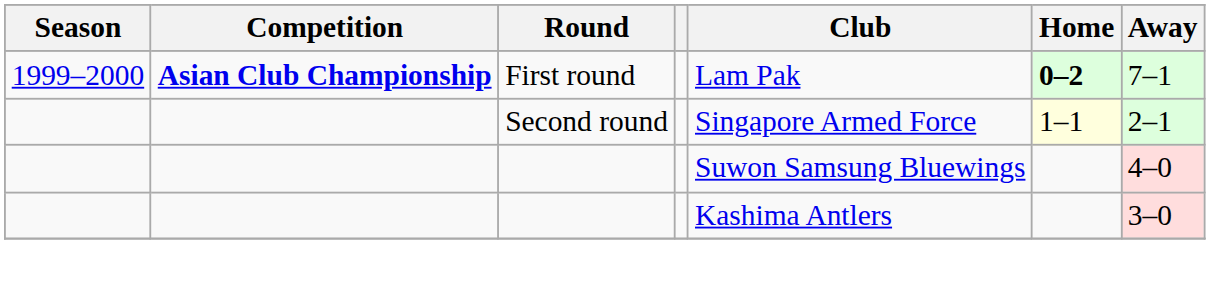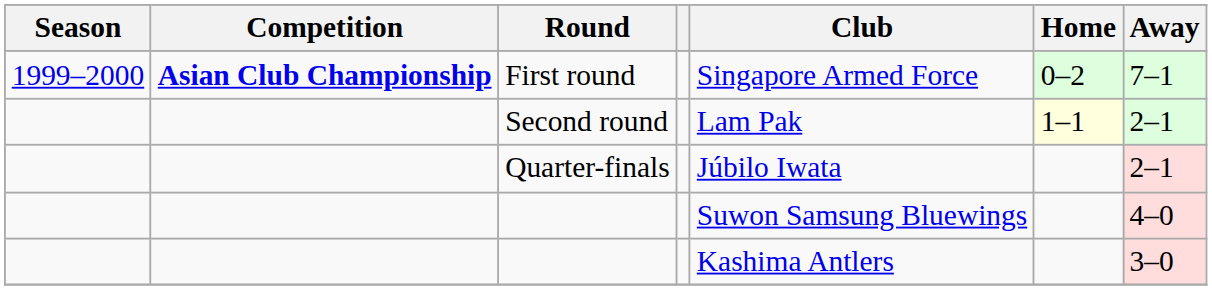First round | Club: Lam Pak -> Singapore Armed Force
First round | Home: bold -> normal
Second round | Club: Singapore Armed Force -> Lam Pak
+ row: Quarter-finals | Júbilo Iwata | 2–1
